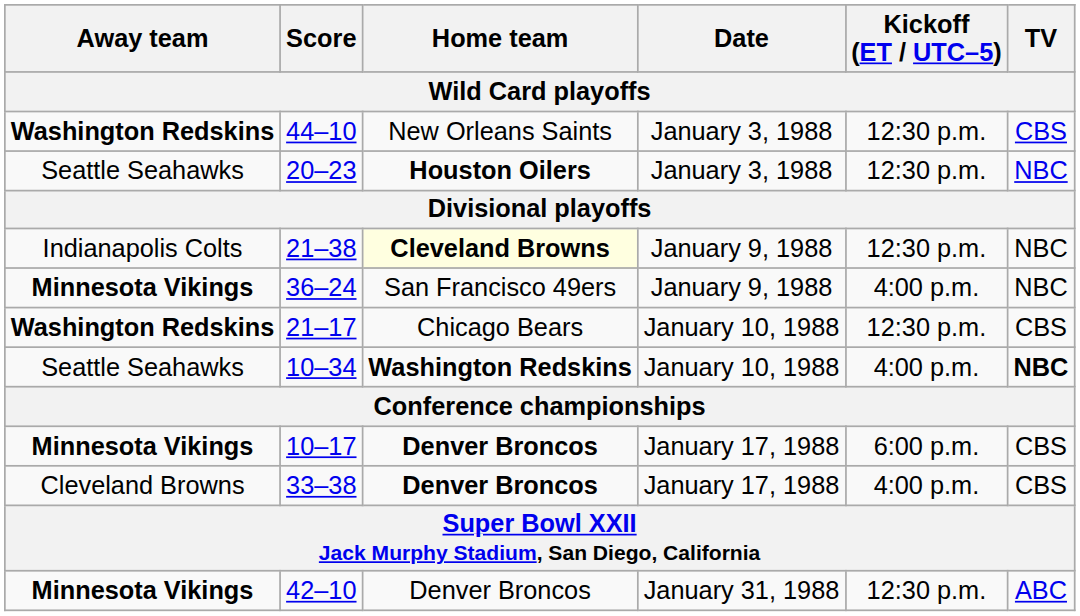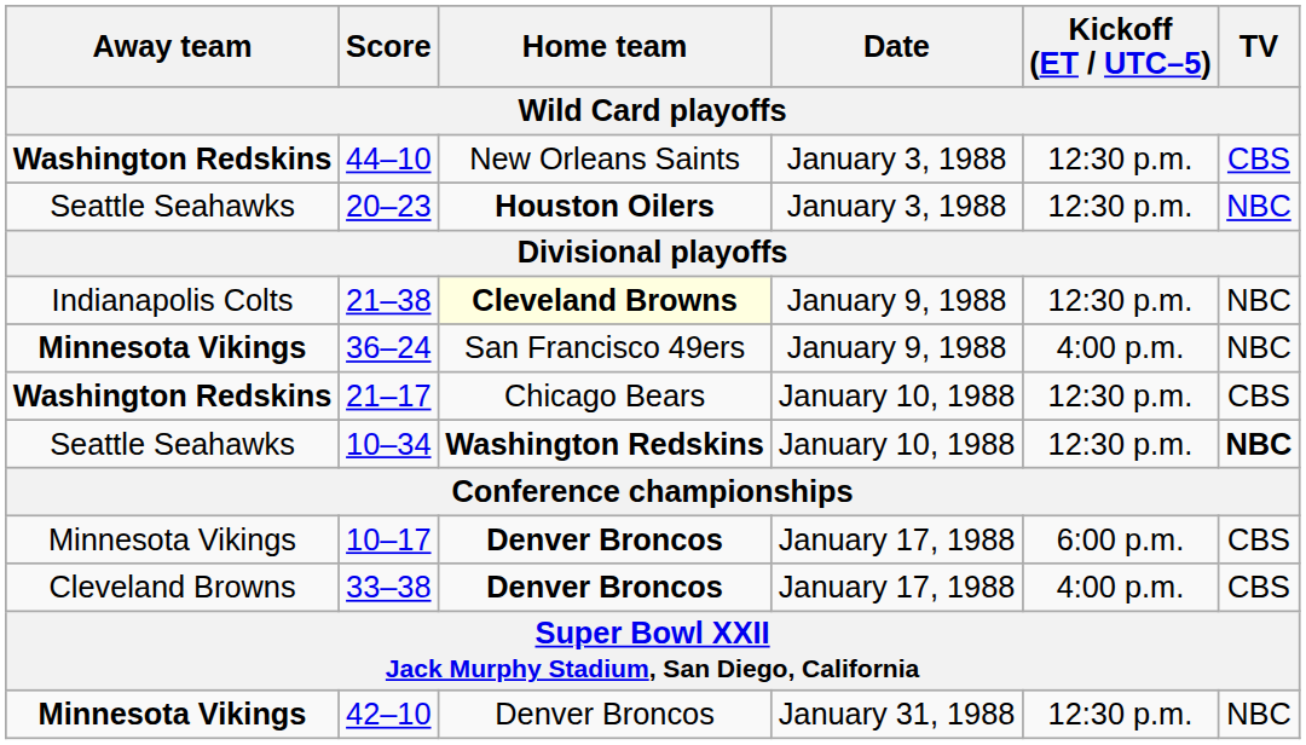10–34 | Kickoff (ET / UTC–5): 4:00 p.m. -> 12:30 p.m.
10–17 | Away team: bold -> normal
42–10 | TV: ABC -> NBC
